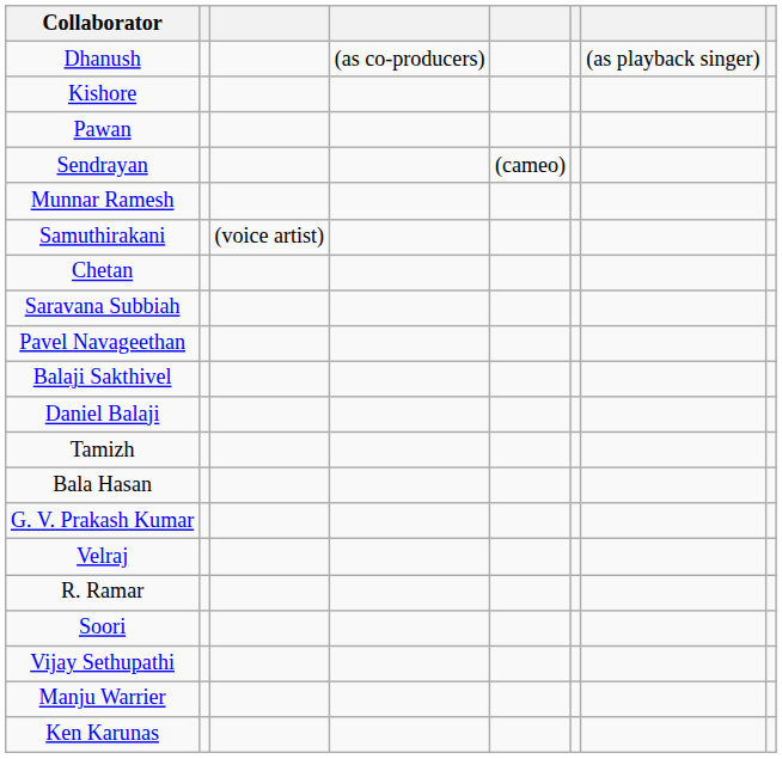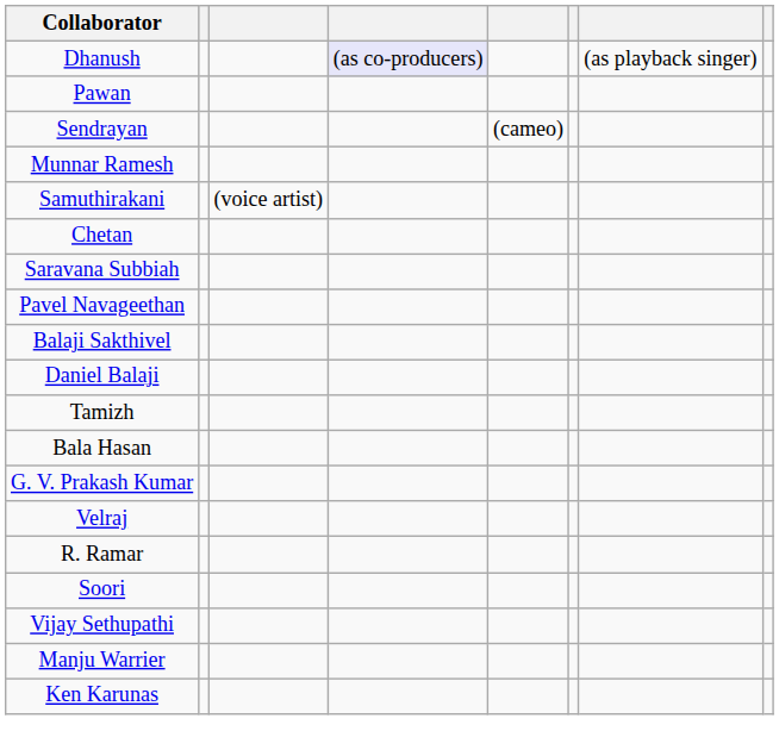Dhanush | column 4: no background -> lavender background
- row: Kishore
